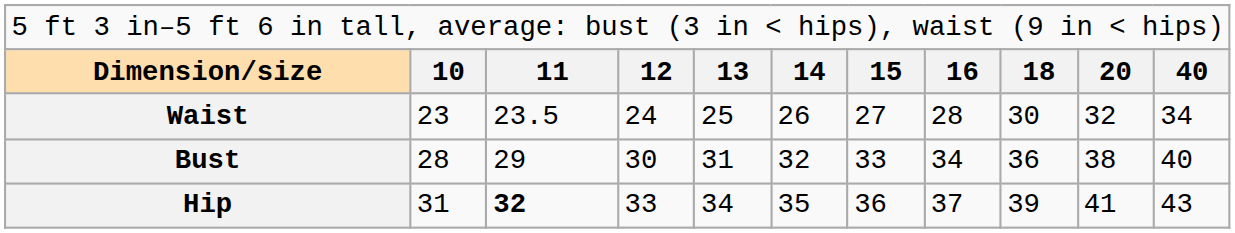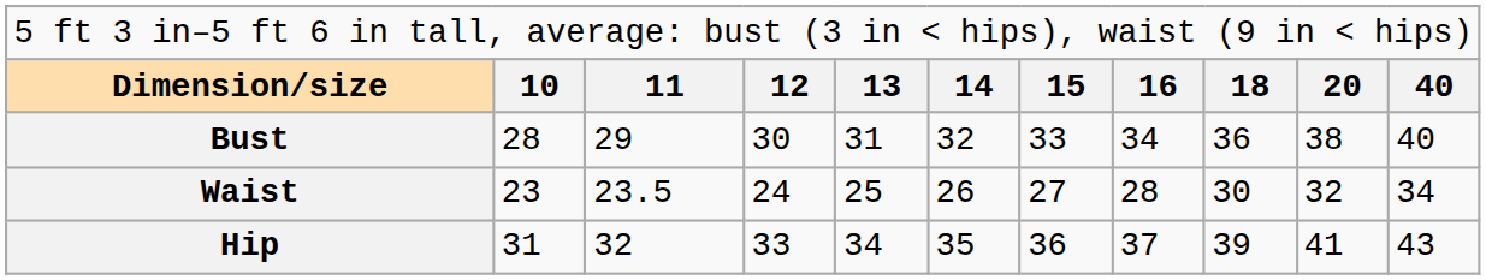rows swapped: Bust <-> Waist
Hip | column 3: bold -> normal
